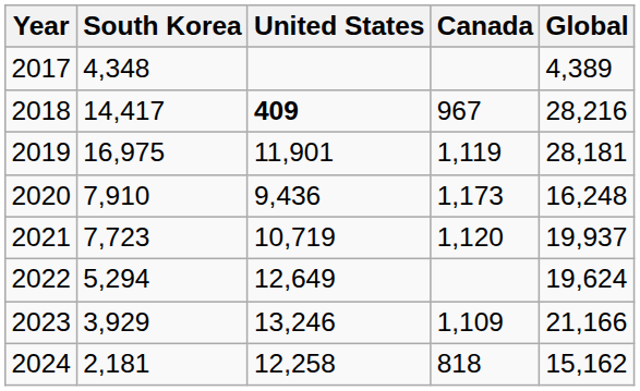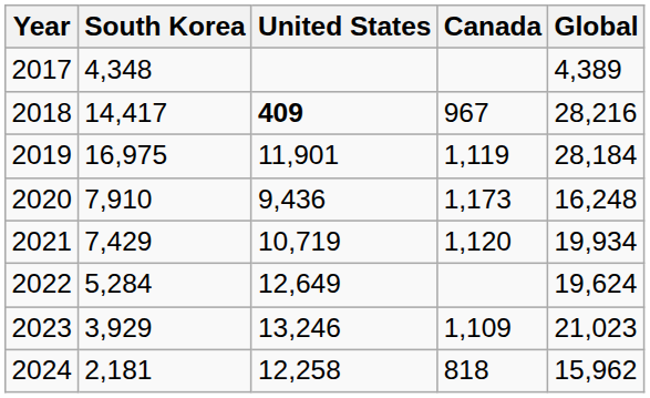2019 | Global: 28,181 -> 28,184
2021 | South Korea: 7,723 -> 7,429
2021 | Global: 19,937 -> 19,934
2022 | South Korea: 5,294 -> 5,284
2023 | Global: 21,166 -> 21,023
2024 | Global: 15,162 -> 15,962
